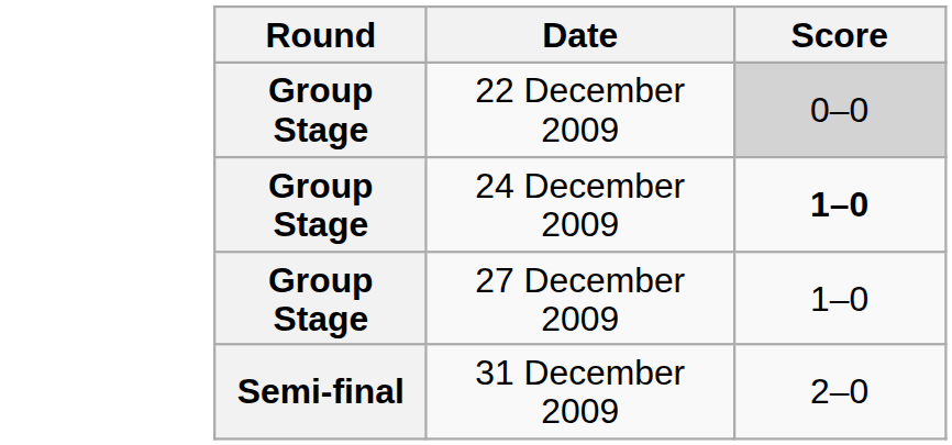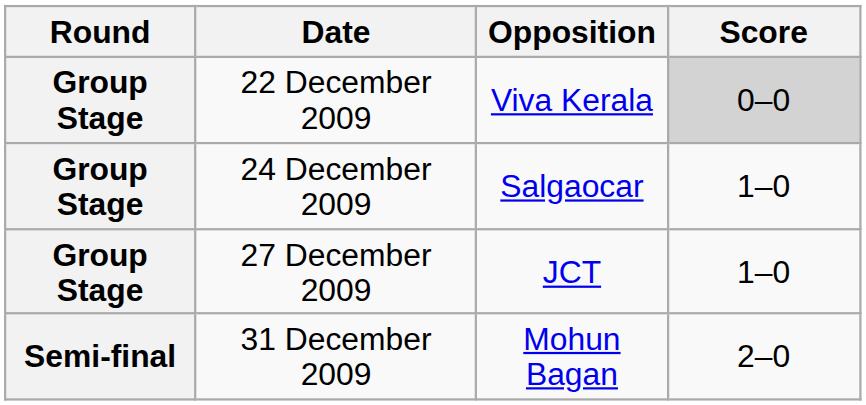+ column: Opposition | Viva Kerala | Salgaocar | JCT | Mohun Bagan
24 December 2009 | Score: bold -> normal
